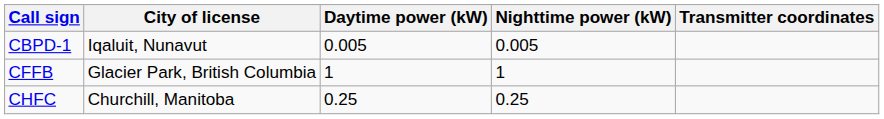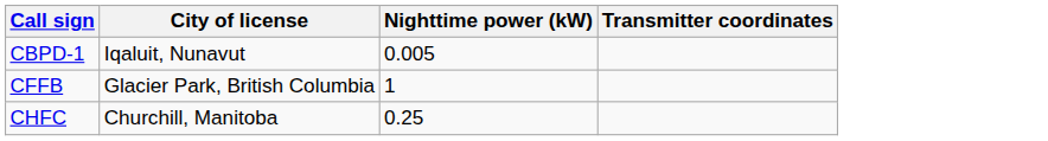- column: Daytime power (kW) | 0.005 | 1 | 0.25
